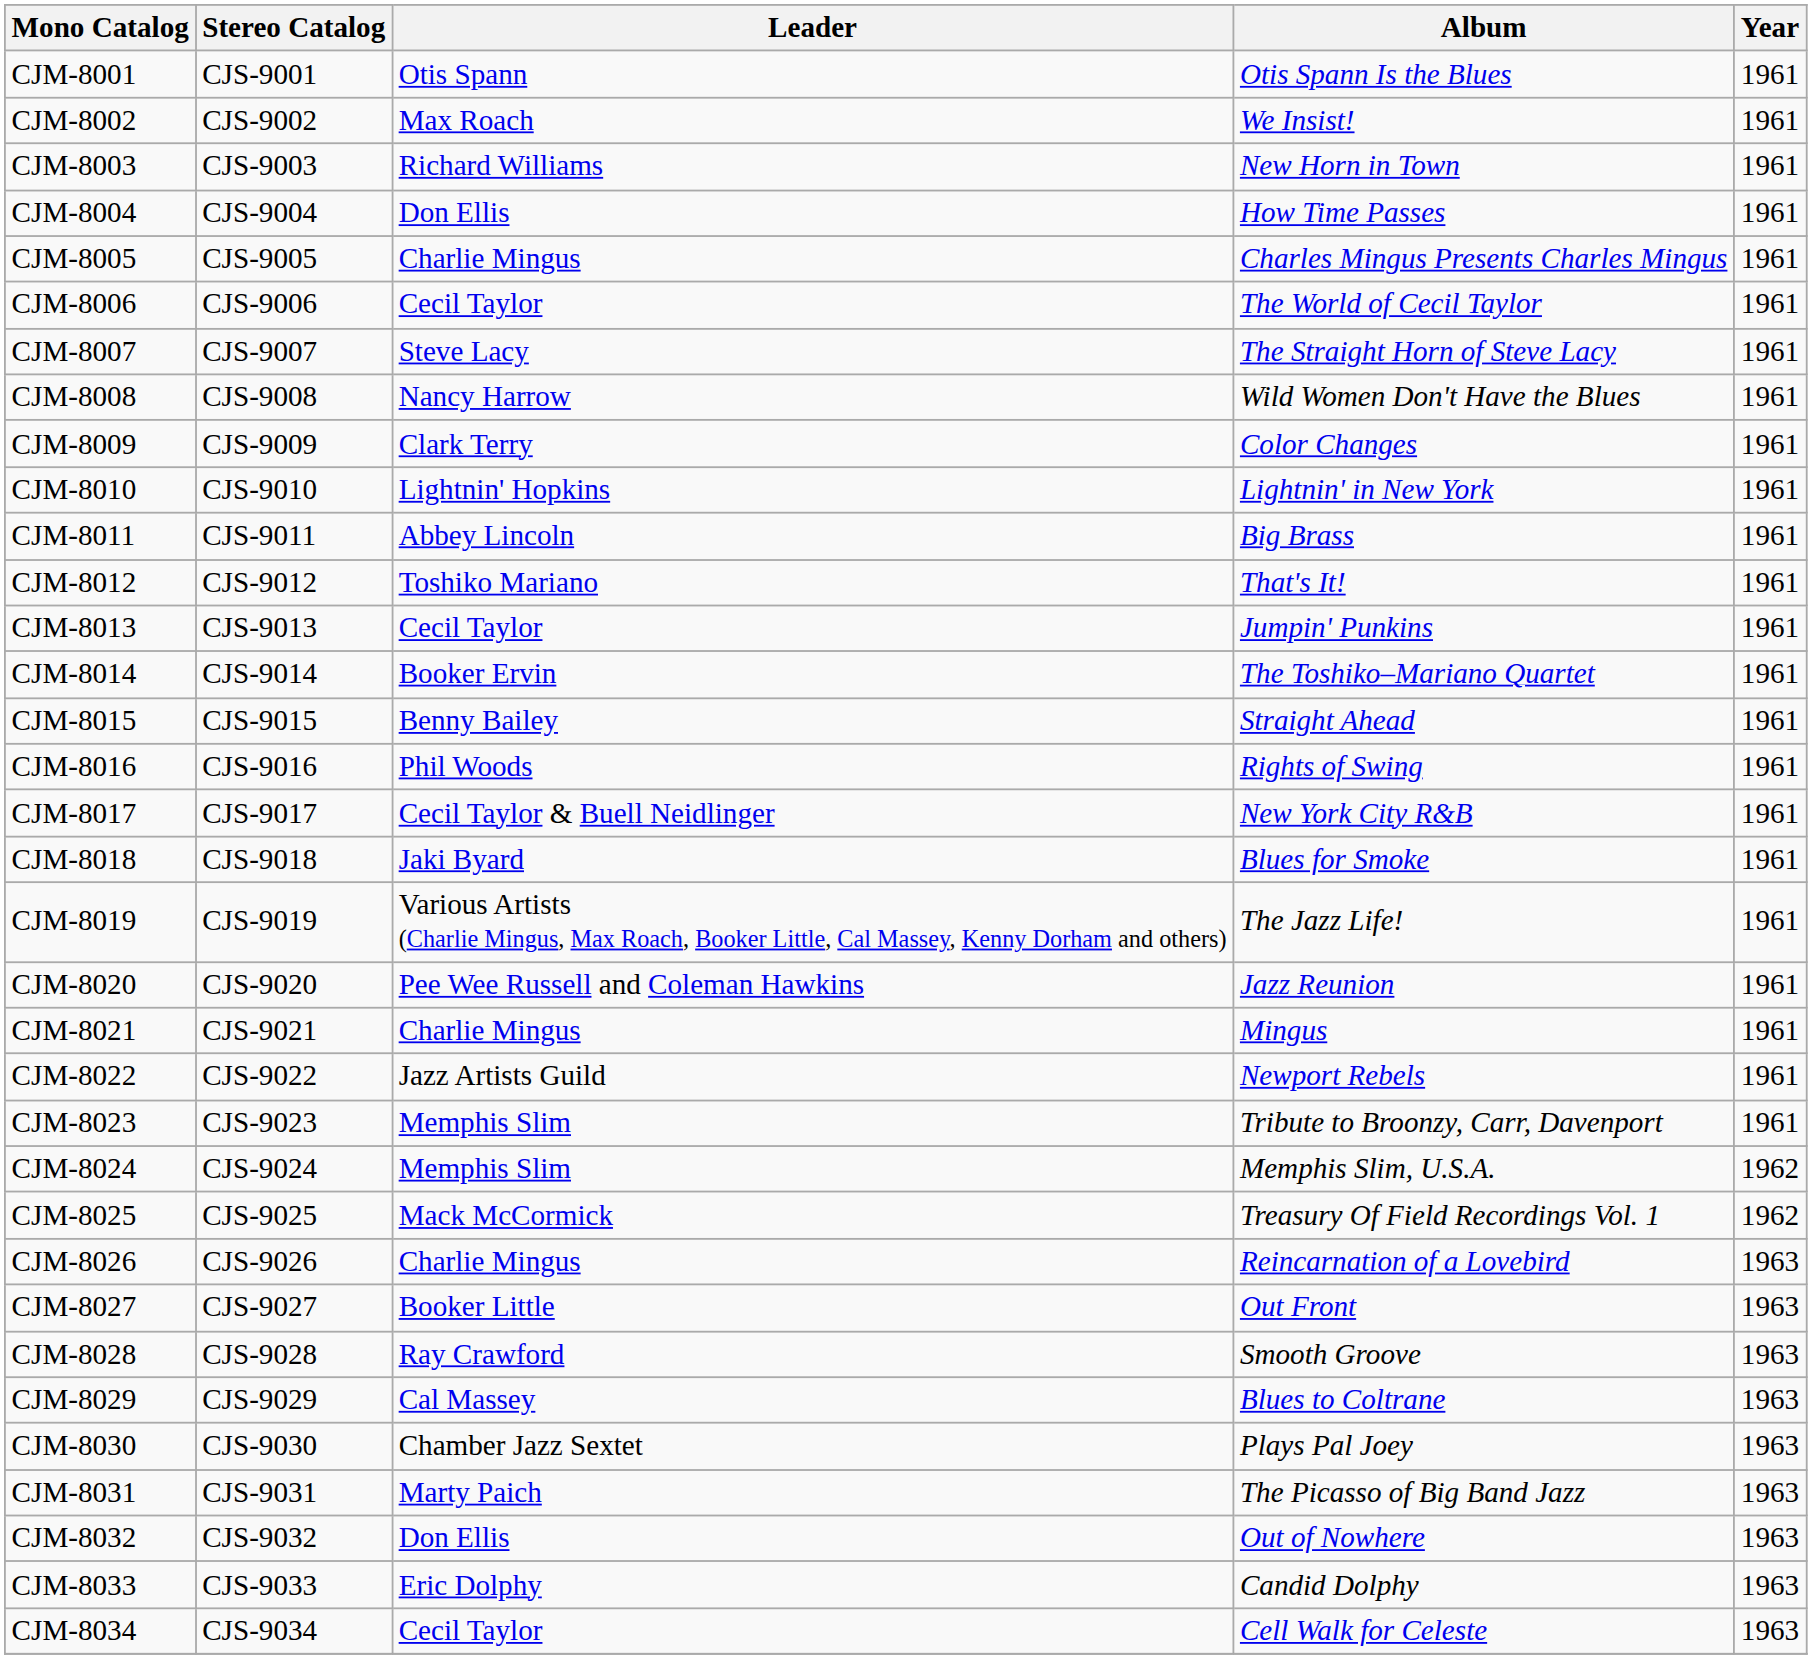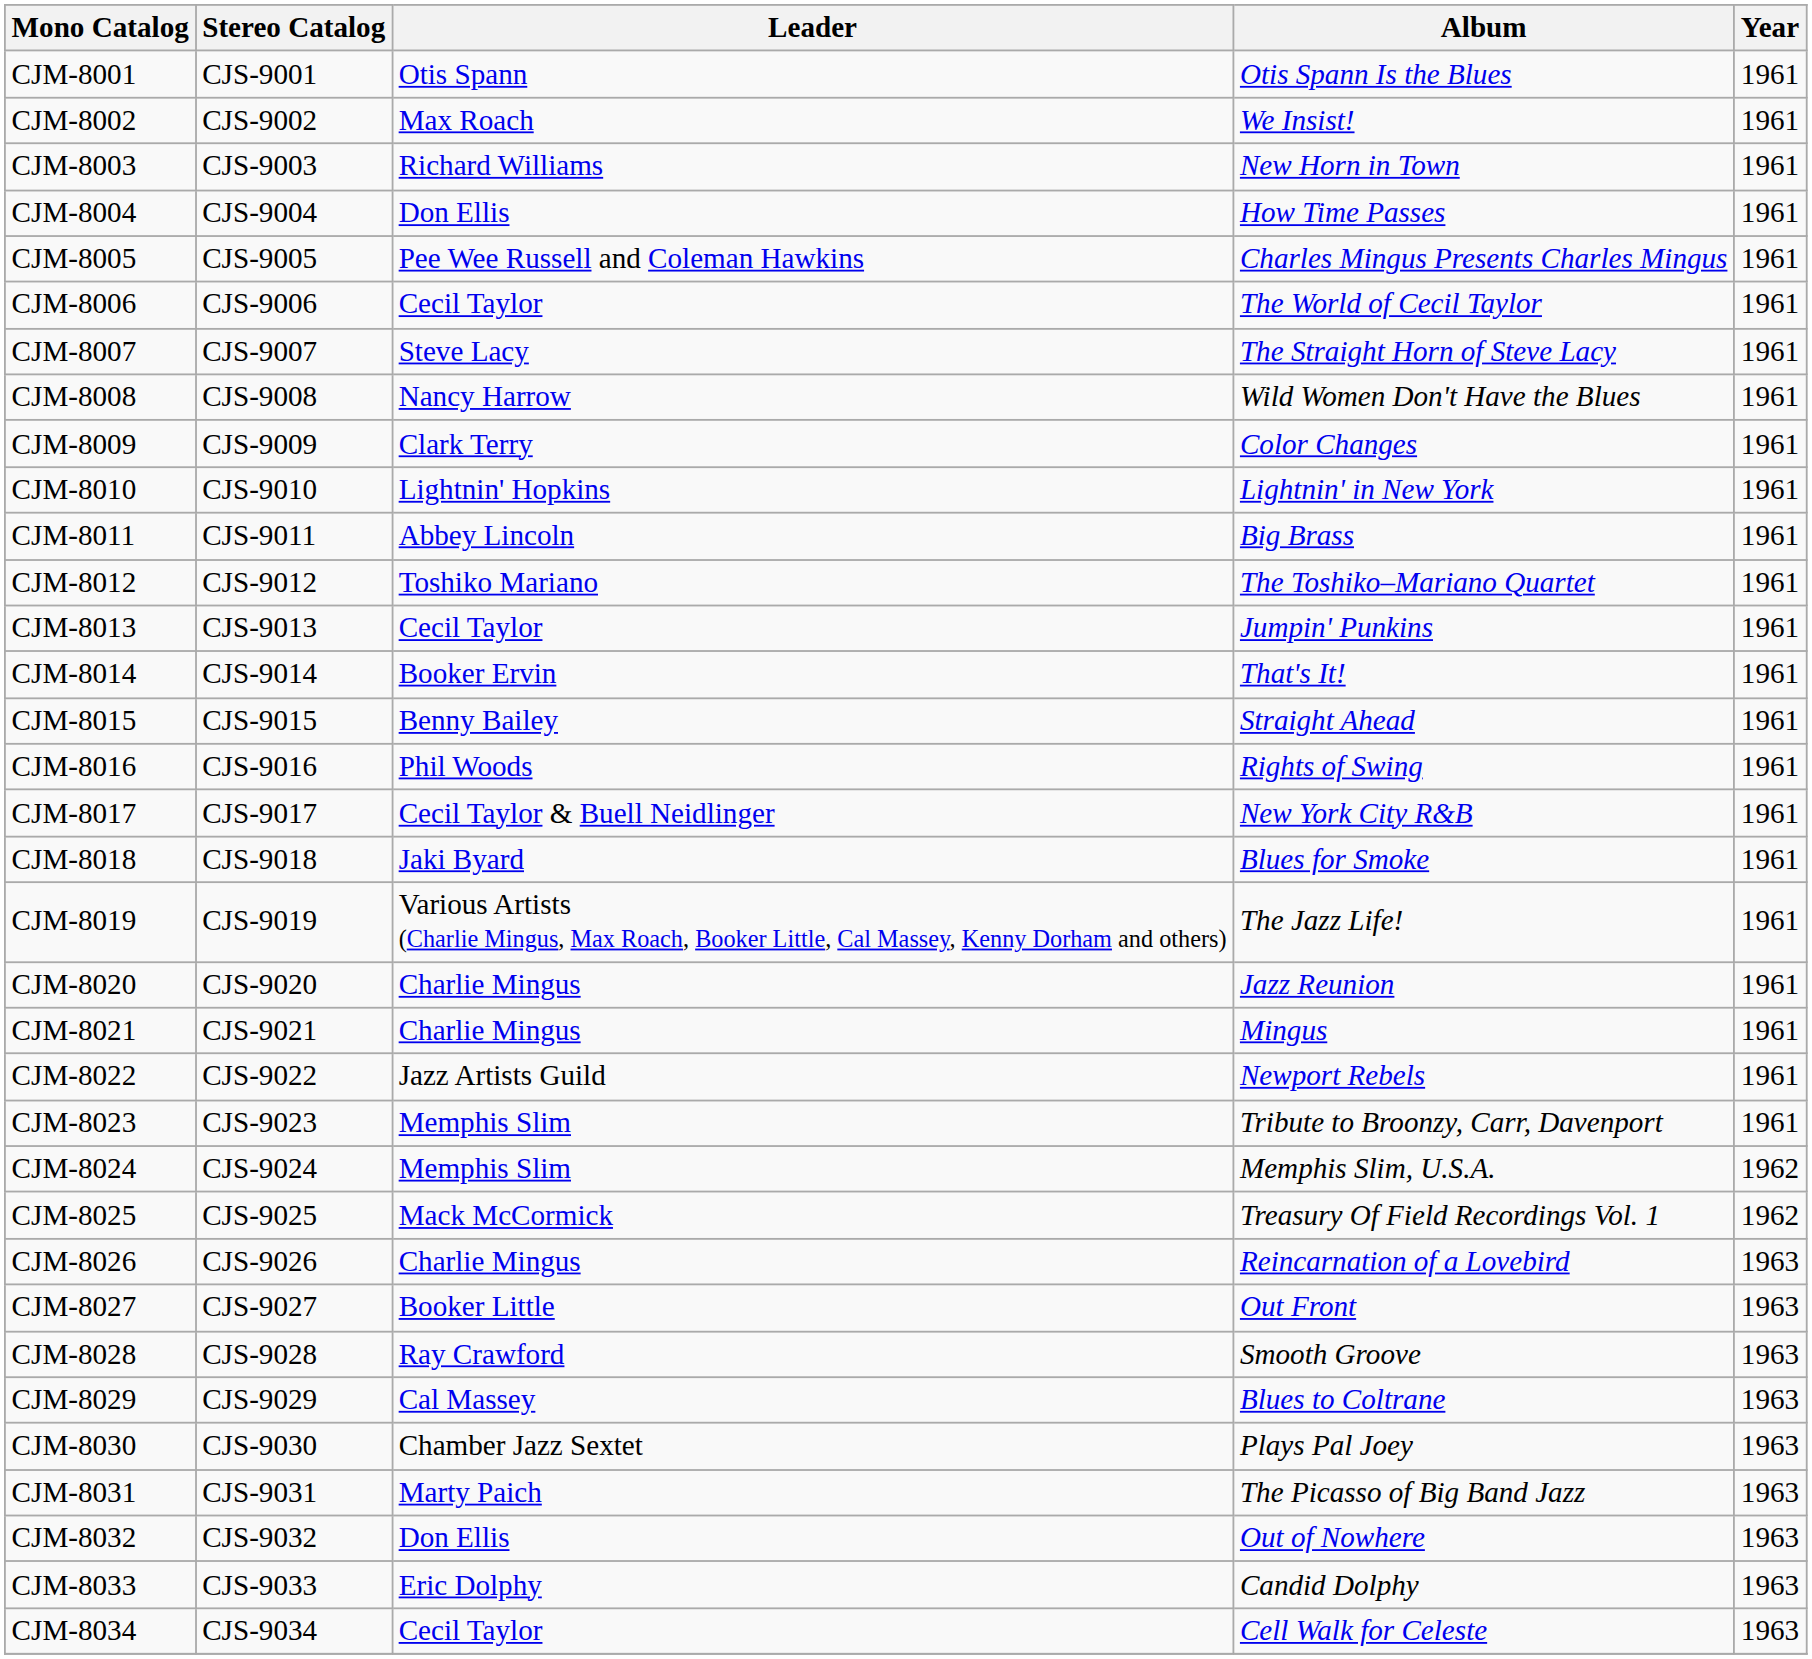CJM-8005 | Leader: Charlie Mingus -> Pee Wee Russell and Coleman Hawkins
CJM-8012 | Album: That's It! -> The Toshiko–Mariano Quartet
CJM-8014 | Album: The Toshiko–Mariano Quartet -> That's It!
CJM-8020 | Leader: Pee Wee Russell and Coleman Hawkins -> Charlie Mingus
